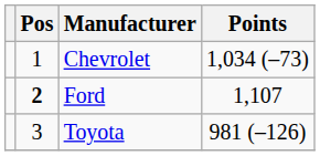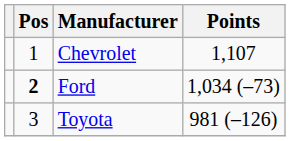Chevrolet | Points: 1,034 (–73) -> 1,107
Ford | Points: 1,107 -> 1,034 (–73)
